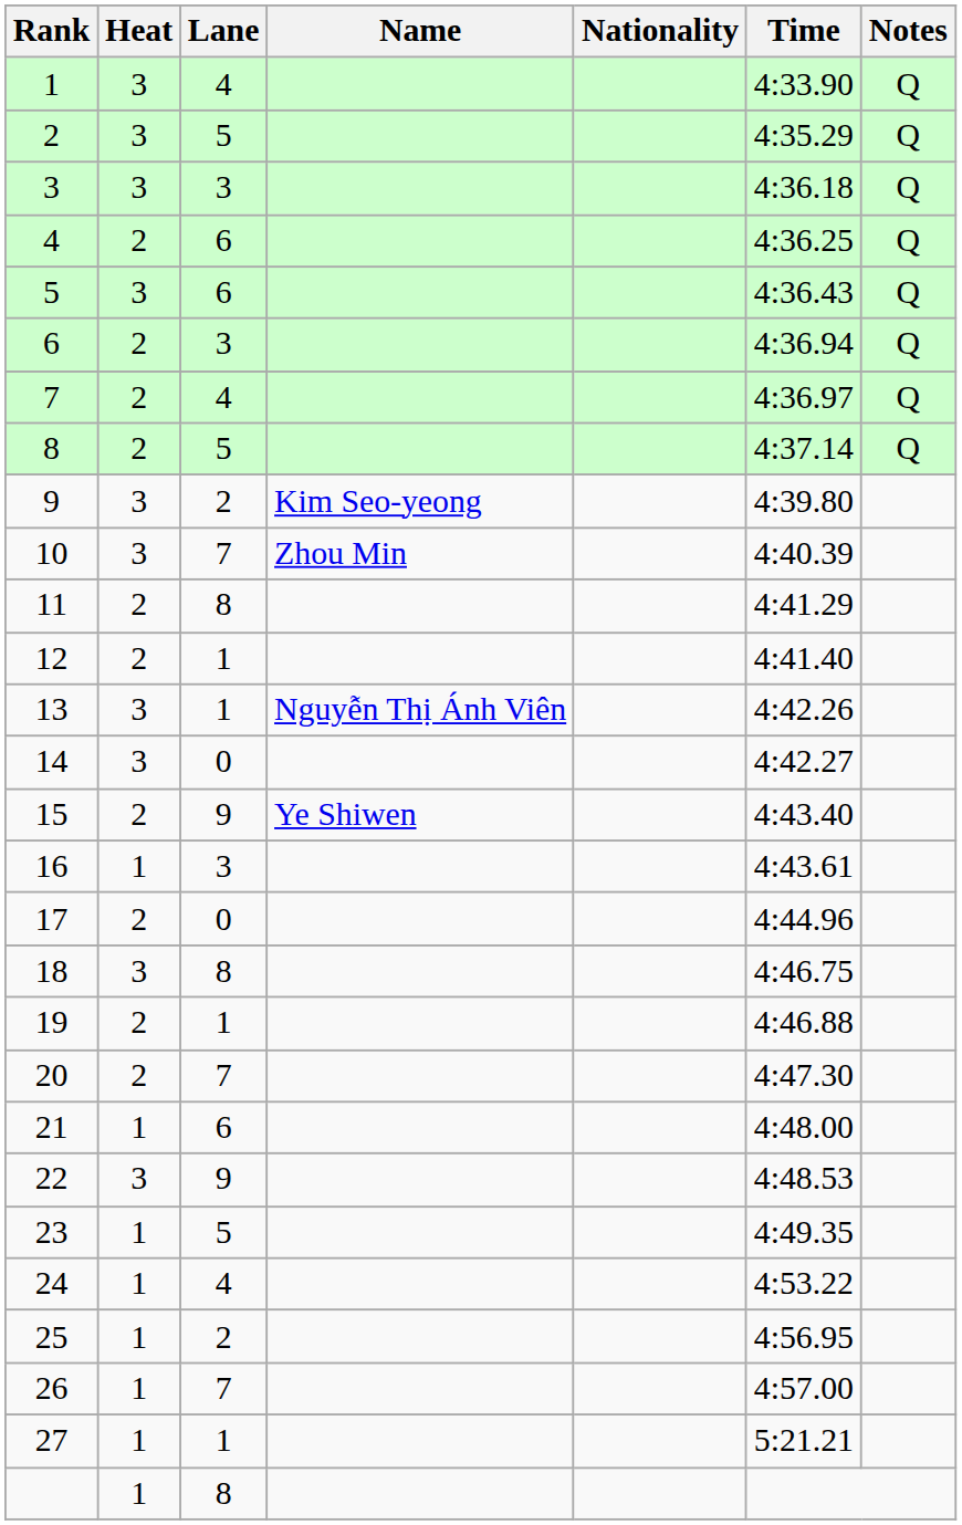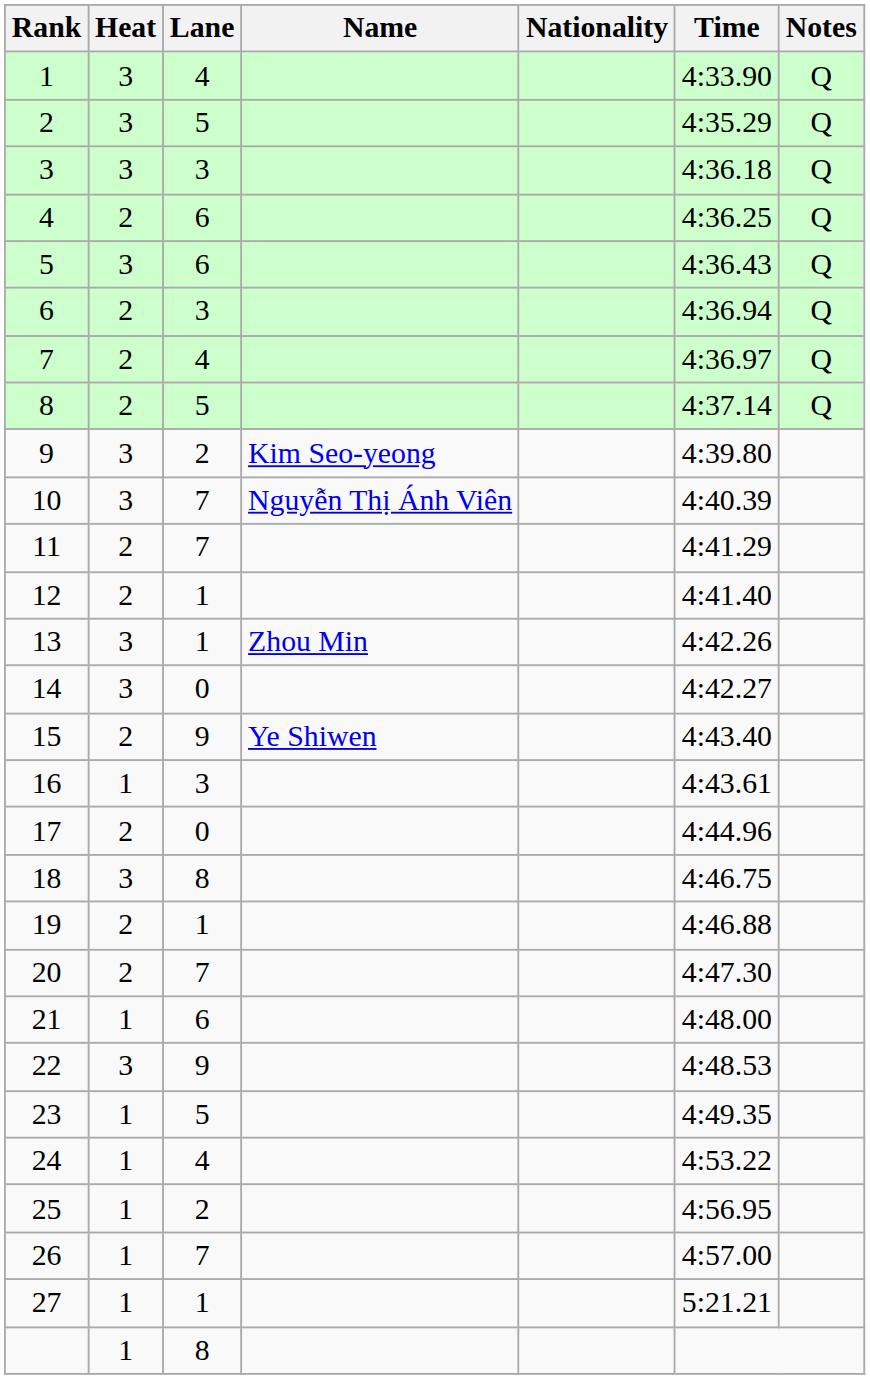10 | Name: Zhou Min -> Nguyễn Thị Ánh Viên
11 | Lane: 8 -> 7
13 | Name: Nguyễn Thị Ánh Viên -> Zhou Min
